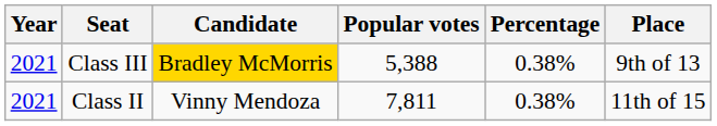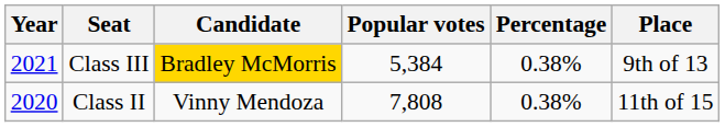Class III | Popular votes: 5,388 -> 5,384
Class II | Year: 2021 -> 2020
Class II | Popular votes: 7,811 -> 7,808
